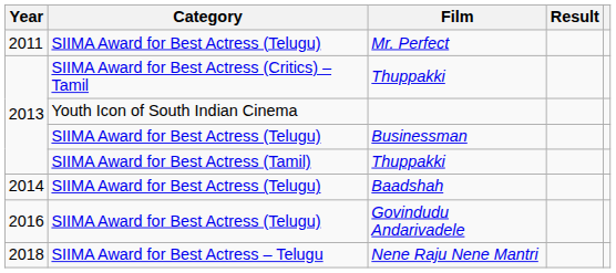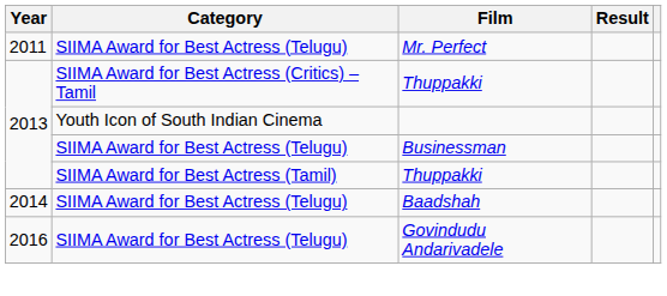- row: 2018 | SIIMA Award for Best Actress – Telugu | Nene Raju Nene Mantri
